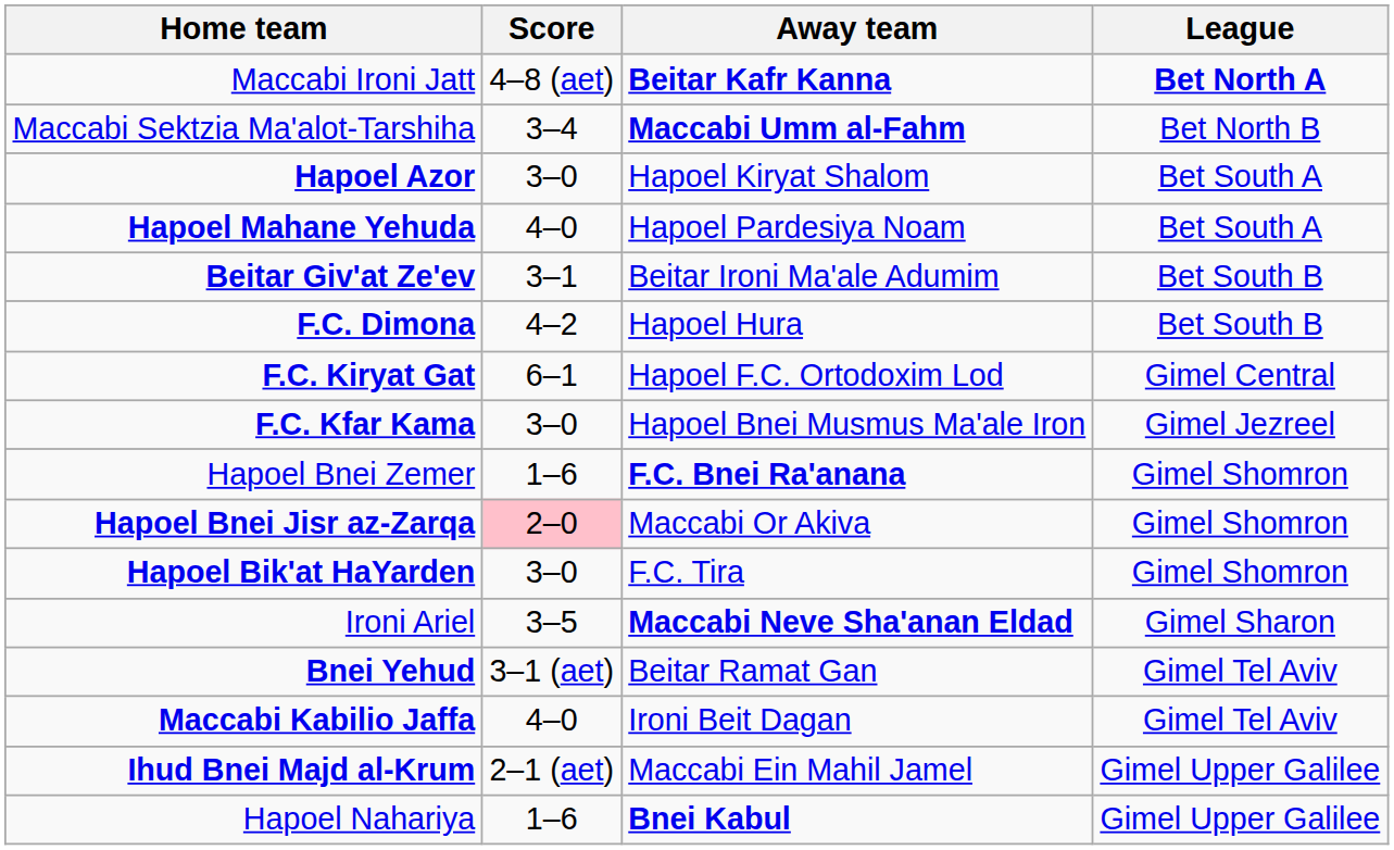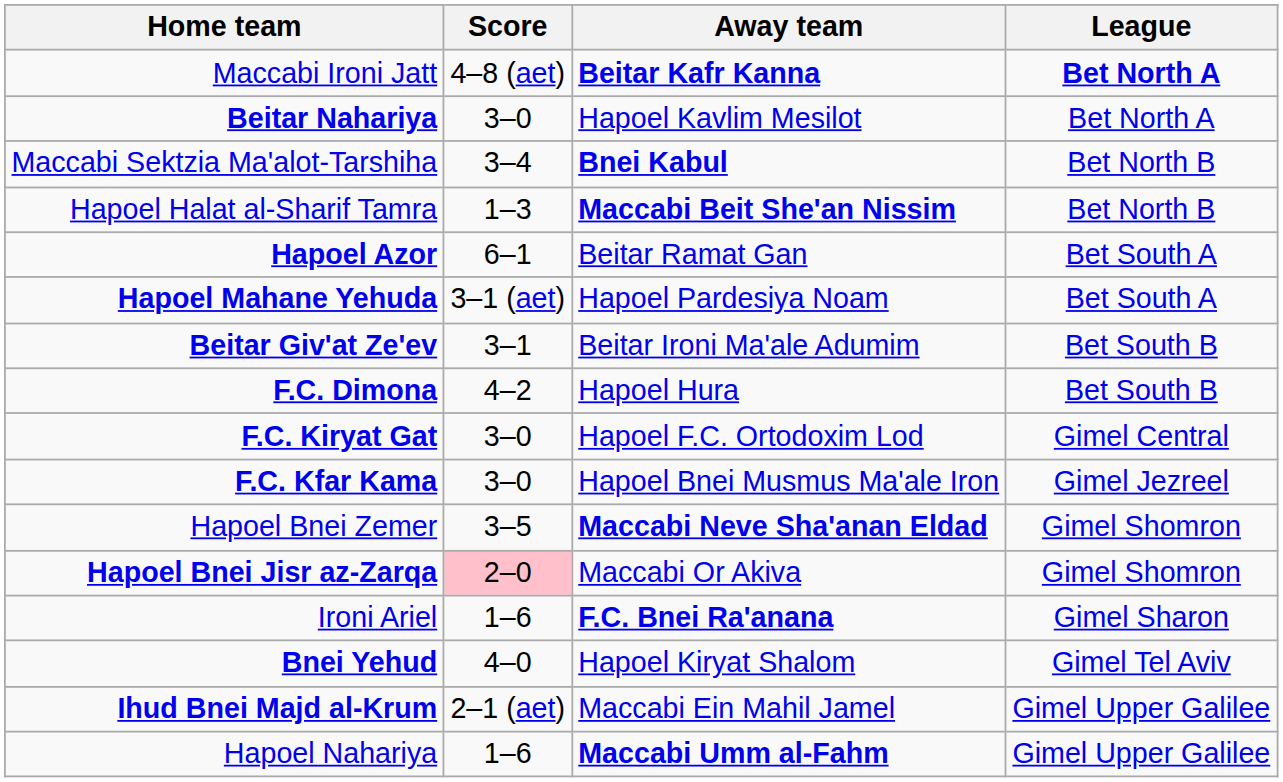+ row: Beitar Nahariya | 3–0 | Hapoel Kavlim Mesilot | Bet North A
Maccabi Sektzia Ma'alot-Tarshiha | Away team: Maccabi Umm al-Fahm -> Bnei Kabul
+ row: Hapoel Halat al-Sharif Tamra | 1–3 | Maccabi Beit She'an Nissim | Bet North B
Hapoel Azor | Score: 3–0 -> 6–1
Hapoel Azor | Away team: Hapoel Kiryat Shalom -> Beitar Ramat Gan
Hapoel Mahane Yehuda | Score: 4–0 -> 3–1 (aet)
F.C. Kiryat Gat | Score: 6–1 -> 3–0
Hapoel Bnei Zemer | Score: 1–6 -> 3–5
Hapoel Bnei Zemer | Away team: F.C. Bnei Ra'anana -> Maccabi Neve Sha'anan Eldad
- row: Hapoel Bik'at HaYarden | 3–0 | F.C. Tira | Gimel Shomron
Ironi Ariel | Score: 3–5 -> 1–6
Ironi Ariel | Away team: Maccabi Neve Sha'anan Eldad -> F.C. Bnei Ra'anana
Bnei Yehud | Score: 3–1 (aet) -> 4–0
Bnei Yehud | Away team: Beitar Ramat Gan -> Hapoel Kiryat Shalom
- row: Maccabi Kabilio Jaffa | 4–0 | Ironi Beit Dagan | Gimel Tel Aviv
Hapoel Nahariya | Away team: Bnei Kabul -> Maccabi Umm al-Fahm
